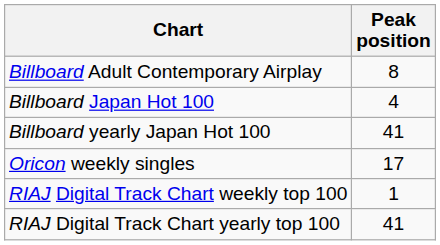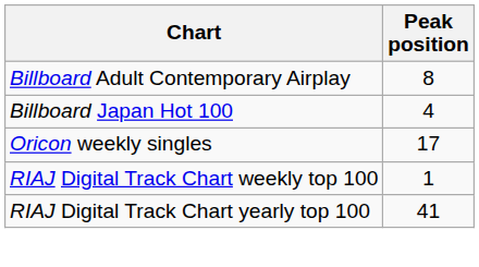- row: Billboard yearly Japan Hot 100 | 41
